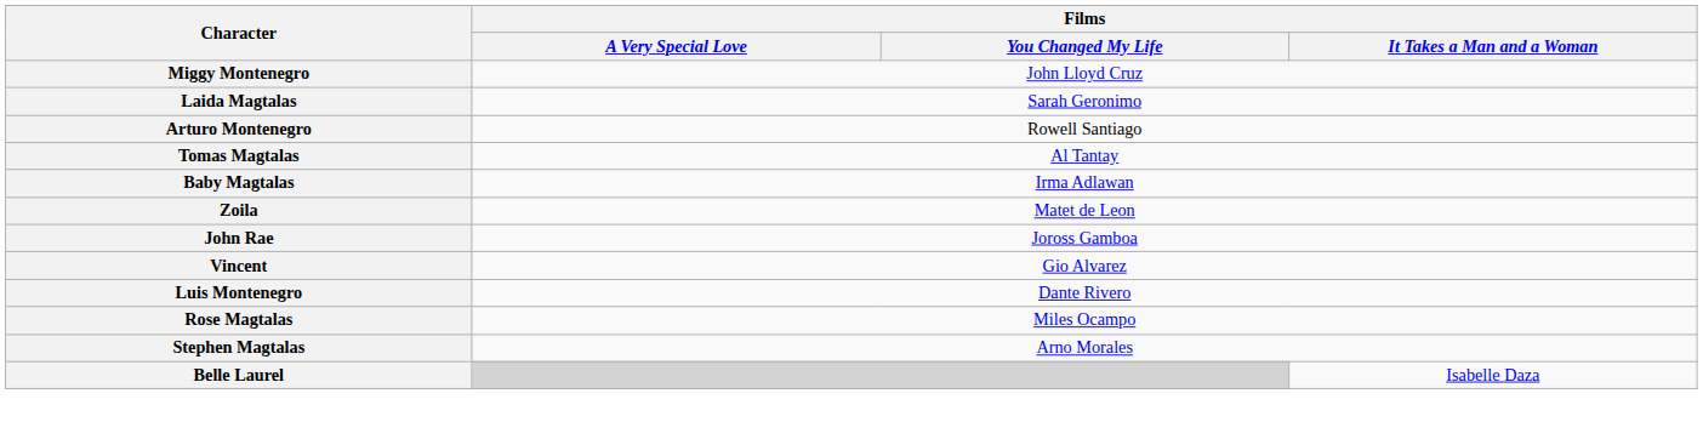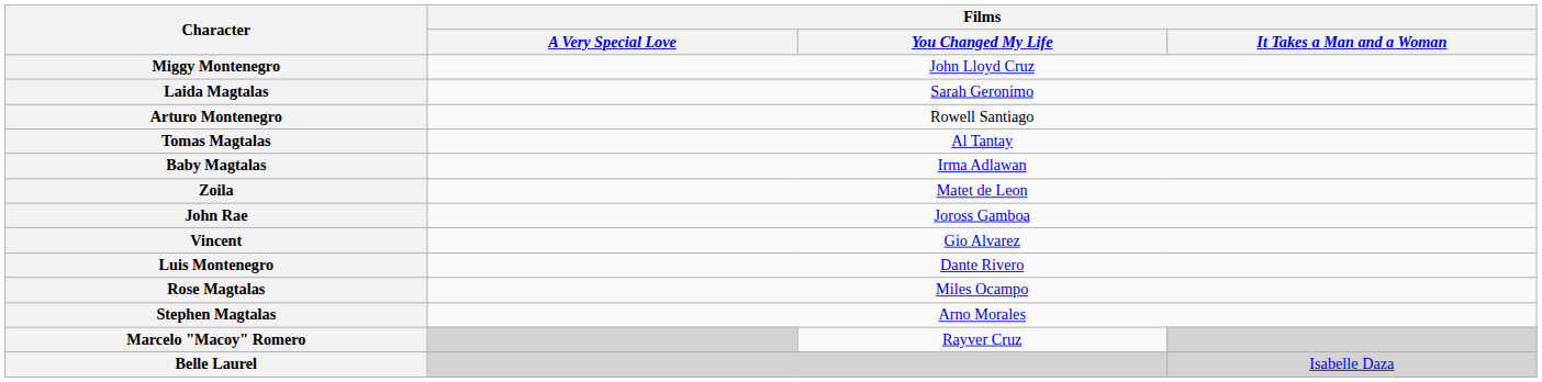+ row: Marcelo "Macoy" Romero | Rayver Cruz
Belle Laurel | Films / It Takes a Man and a Woman: no background -> lightgrey background
